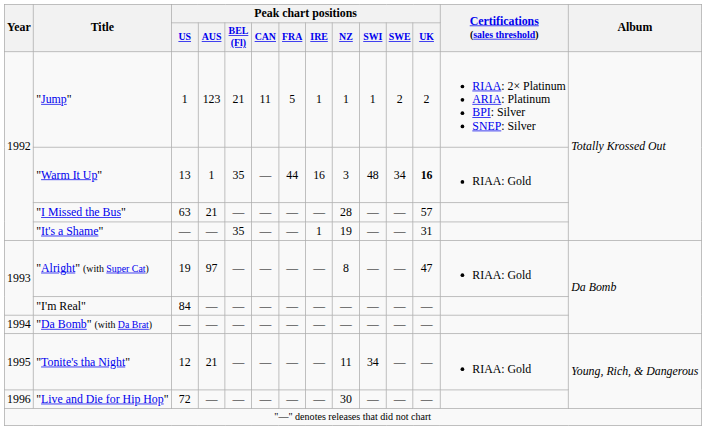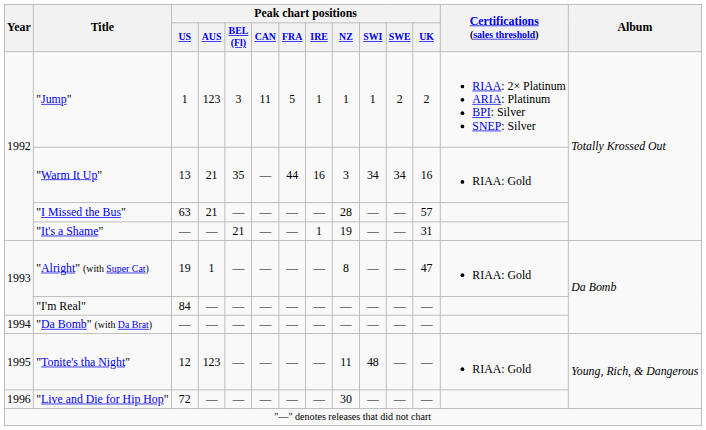"Jump" | Peak chart positions / BEL (Fl): 21 -> 3
"Warm It Up" | Peak chart positions / AUS: 1 -> 21
"Warm It Up" | Peak chart positions / SWI: 48 -> 34
"Warm It Up" | Peak chart positions / UK: bold -> normal
"It's a Shame" | Peak chart positions / BEL (Fl): 35 -> 21
"Alright" (with Super Cat) | Peak chart positions / AUS: 97 -> 1
"Tonite's tha Night" | Peak chart positions / AUS: 21 -> 123
"Tonite's tha Night" | Peak chart positions / SWI: 34 -> 48
